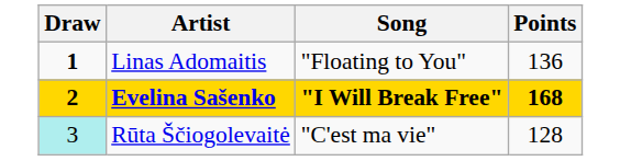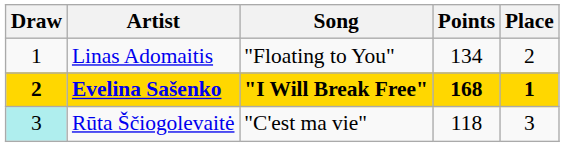+ column: Place | 2 | 1 | 3
Linas Adomaitis | Draw: bold -> normal
Linas Adomaitis | Points: 136 -> 134
Rūta Ščiogolevaitė | Points: 128 -> 118
